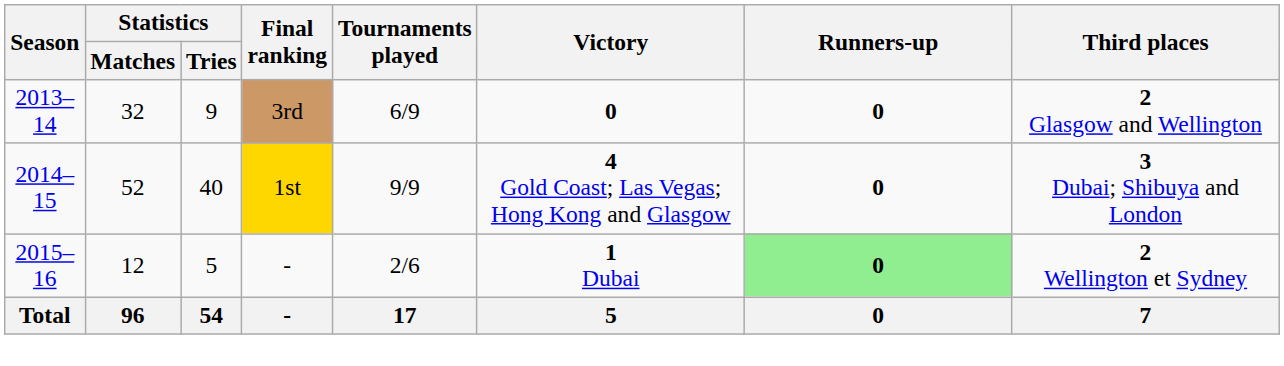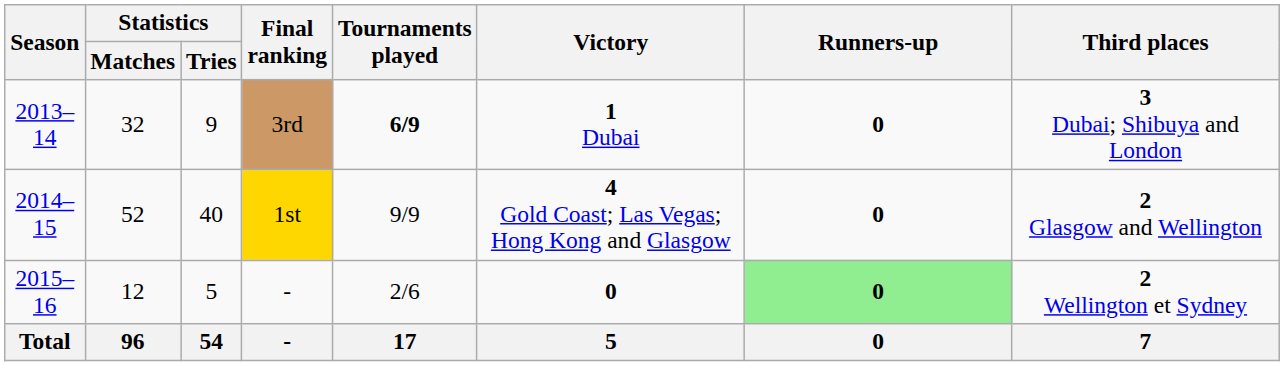3rd | Tournaments played: normal -> bold
3rd | Victory: 0 -> 1 Dubai
3rd | Third places: 2 Glasgow and Wellington -> 3 Dubai; Shibuya and London
1st | Third places: 3 Dubai; Shibuya and London -> 2 Glasgow and Wellington
2015–16 / - | Victory: 1 Dubai -> 0
